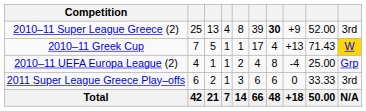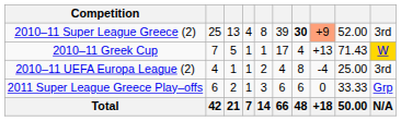2010–11 Super League Greece (2) | column 8: no background -> lightsalmon background
2010–11 UEFA Europa League (2) | column 10: Grp -> 3rd
2011 Super League Greece Play–offs | column 10: 3rd -> Grp
